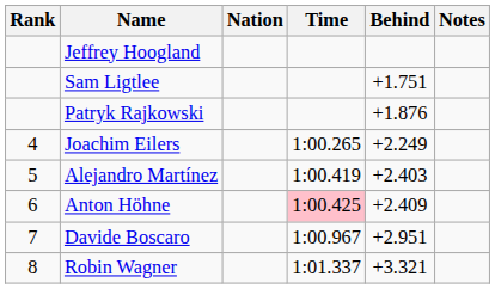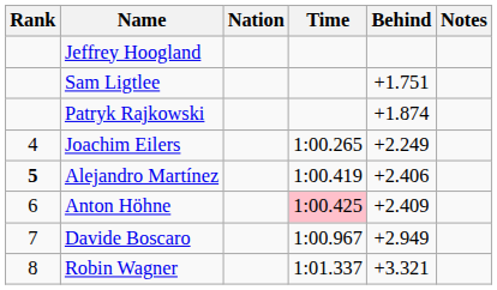Patryk Rajkowski | Behind: +1.876 -> +1.874
Alejandro Martínez | Rank: normal -> bold
Alejandro Martínez | Behind: +2.403 -> +2.406
Davide Boscaro | Behind: +2.951 -> +2.949
